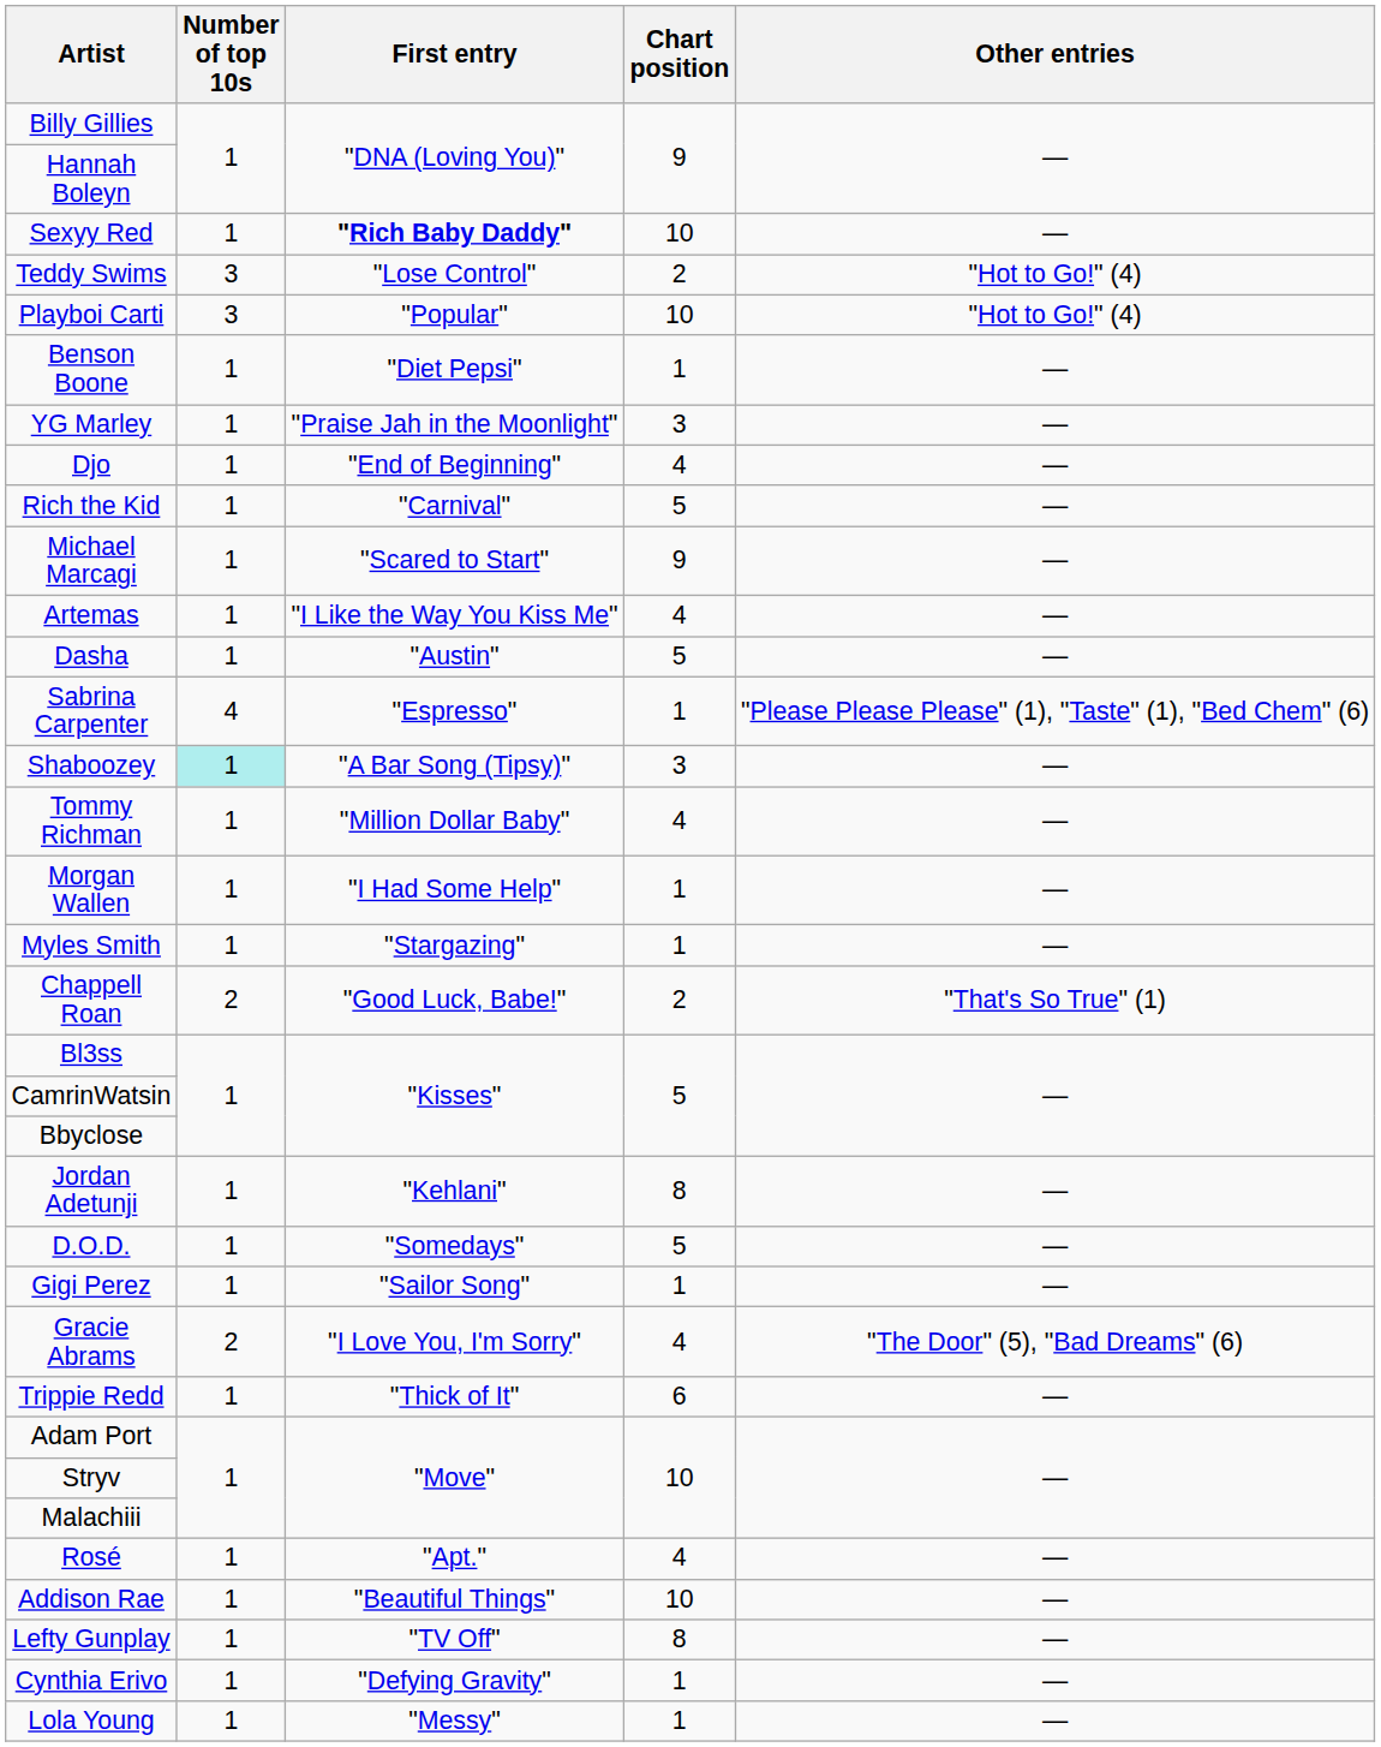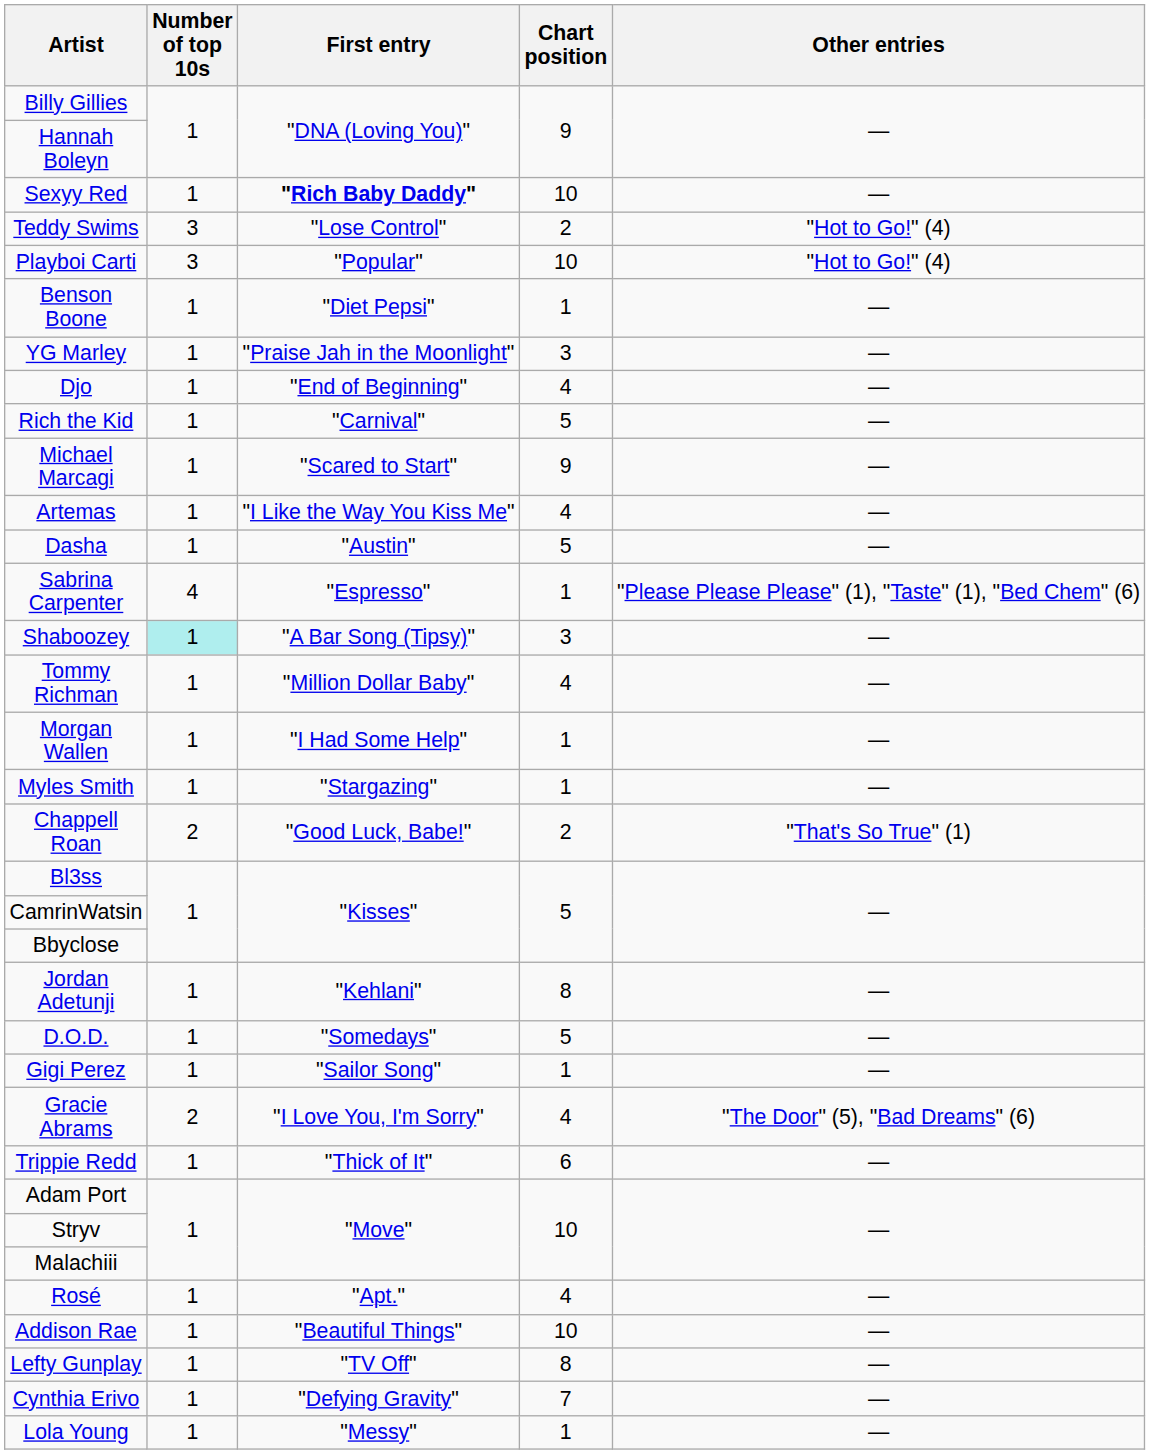Cynthia Erivo | Chart position: 1 -> 7
